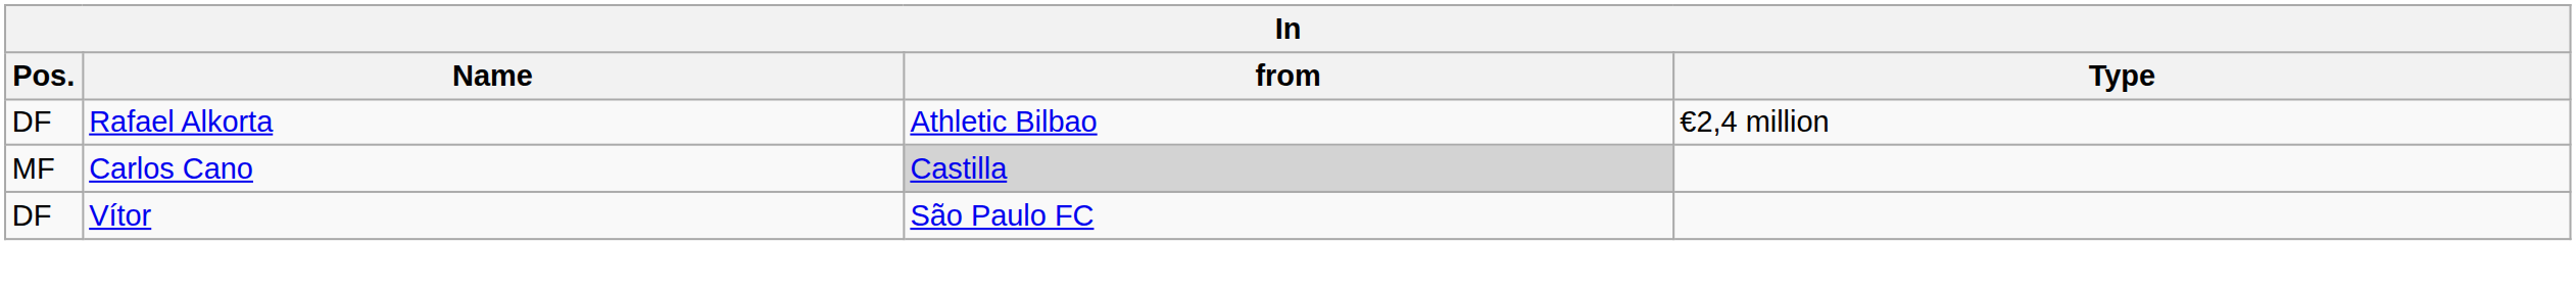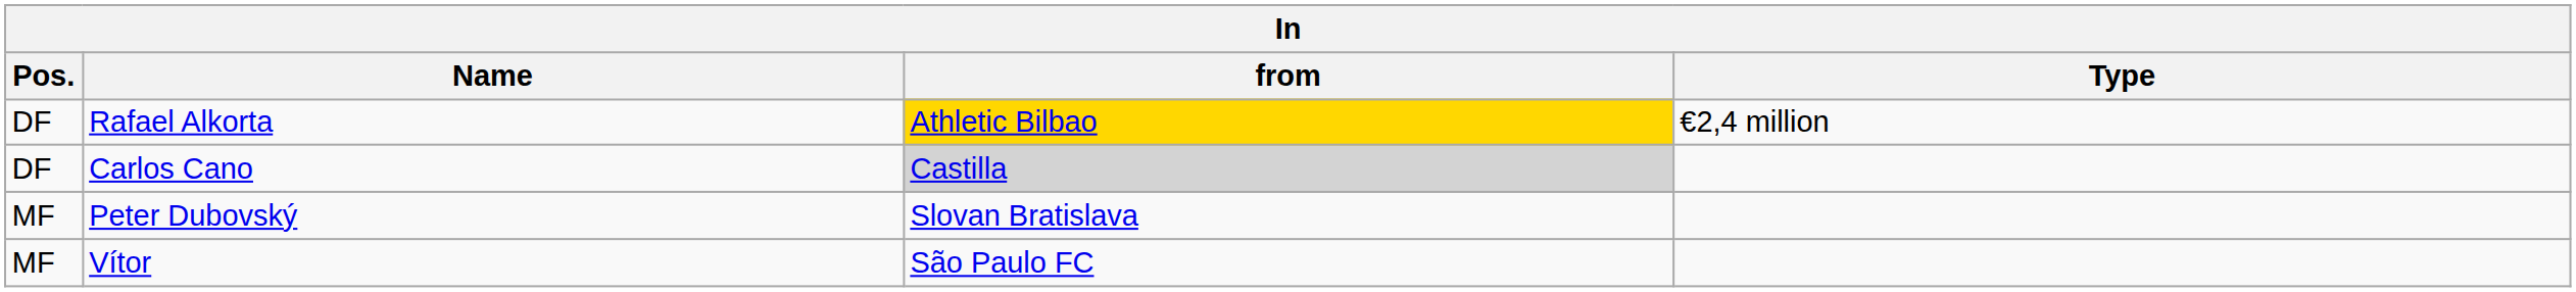Rafael Alkorta | from: no background -> gold background
Carlos Cano | Pos.: MF -> DF
+ row: MF | Peter Dubovský | Slovan Bratislava
Vítor | Pos.: DF -> MF
